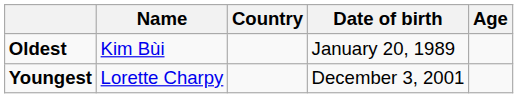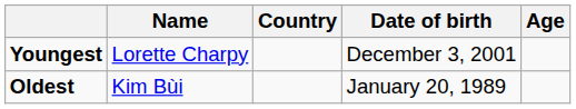rows swapped: Youngest <-> Oldest
